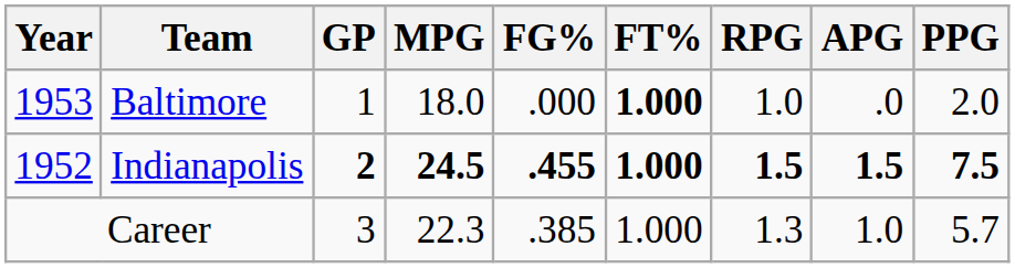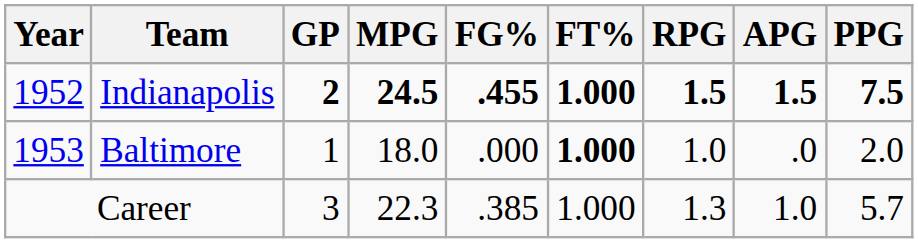rows swapped: Indianapolis <-> Baltimore
